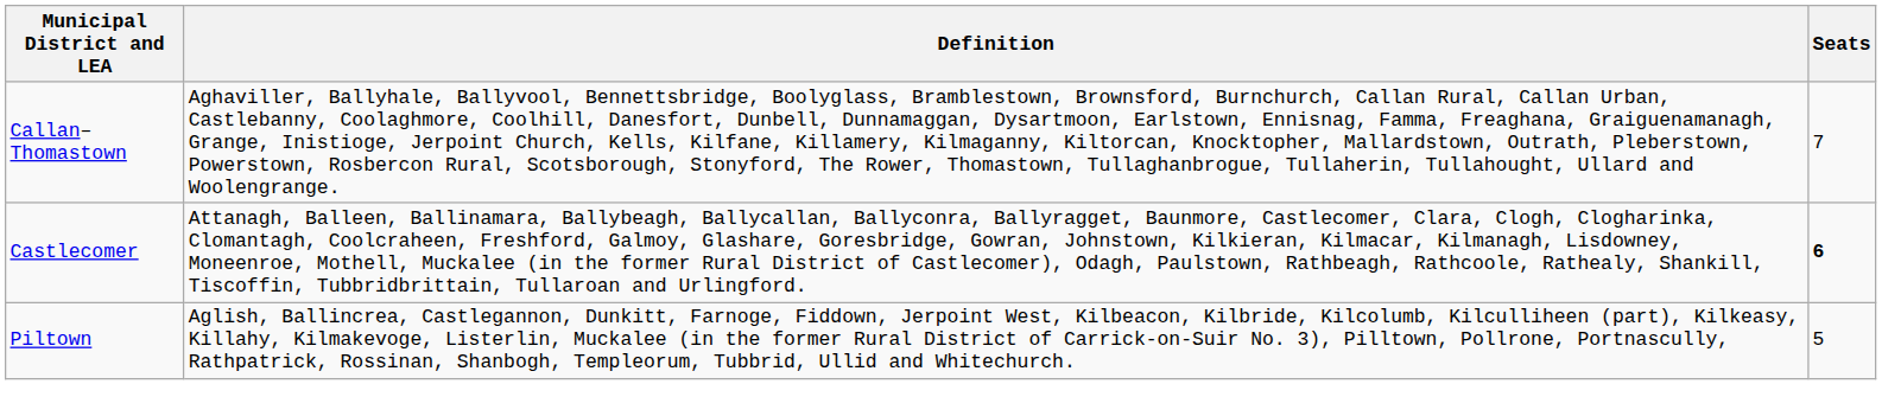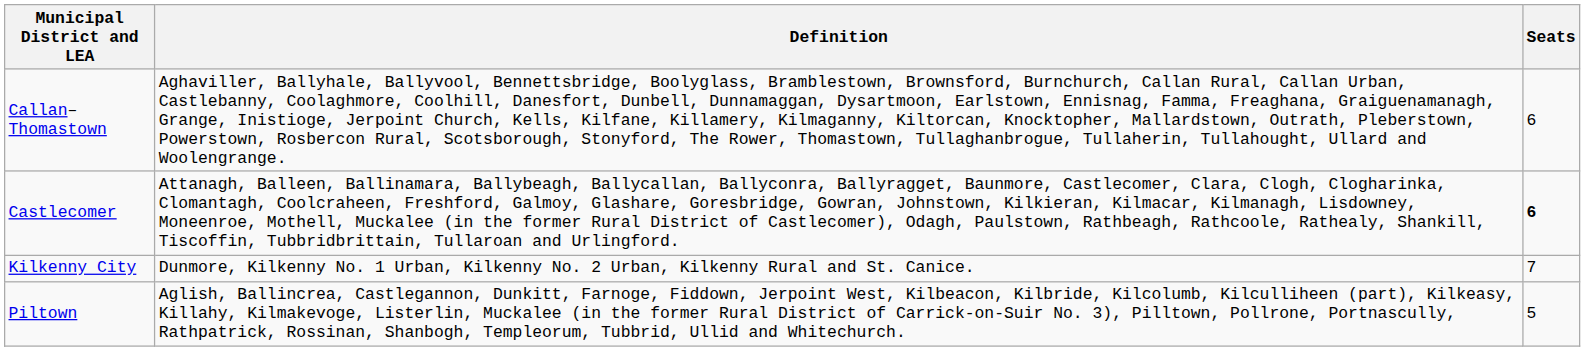Callan–Thomastown | Seats: 7 -> 6
+ row: Kilkenny City | Dunmore, Kilkenny No. 1 Urban, Kilkenny No. 2 Urban, Kilkenny Rural and St. Canice. | 7
